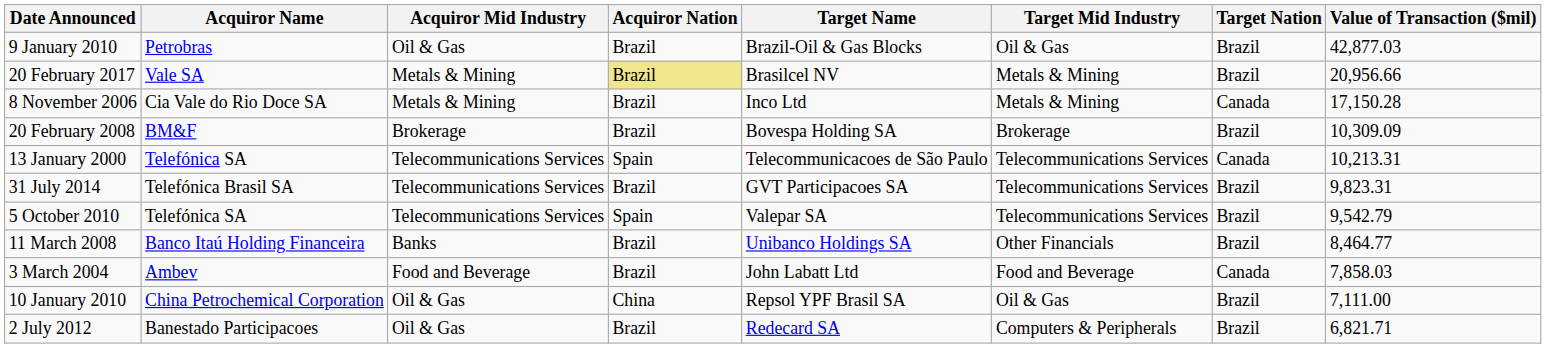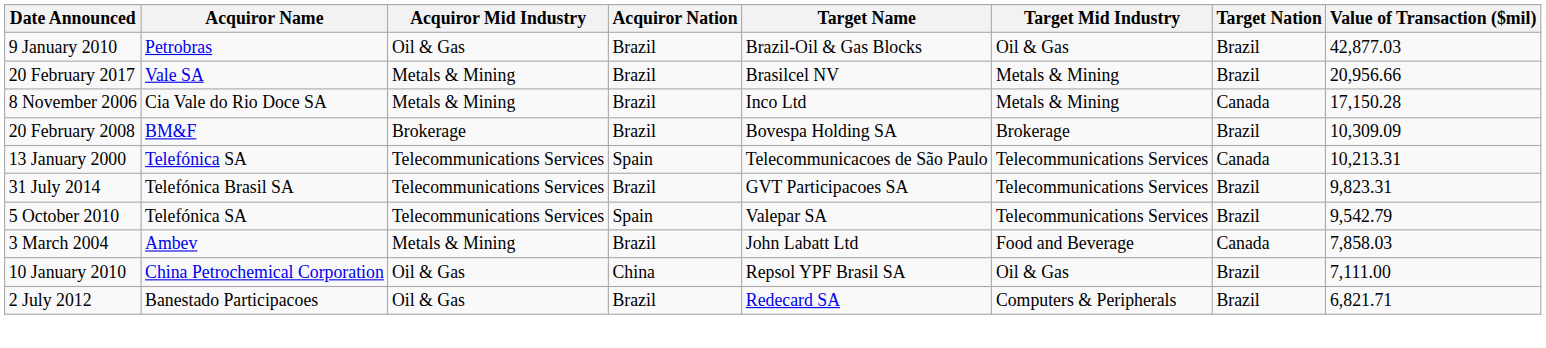20 February 2017 | Acquiror Nation: khaki background -> no background
- row: 11 March 2008 | Banco Itaú Holding Financeira | Banks | Brazil | Unibanco Holdings SA | Other Financials | Brazil | 8,464.77
3 March 2004 | Acquiror Mid Industry: Food and Beverage -> Metals & Mining
